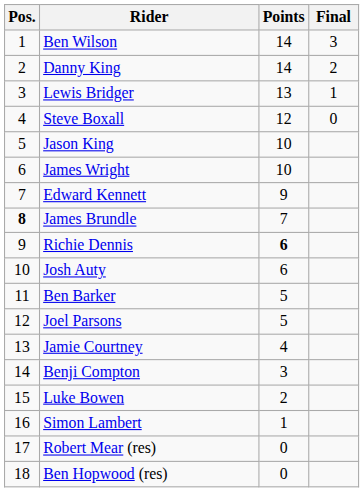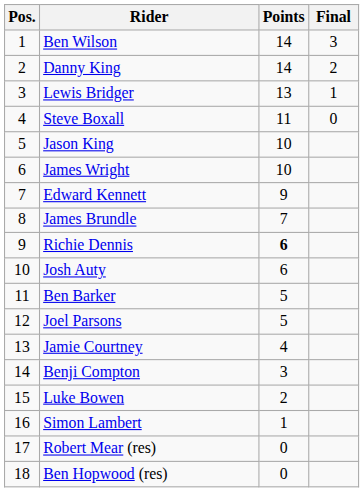Steve Boxall | Points: 12 -> 11
James Brundle | Pos.: bold -> normal
